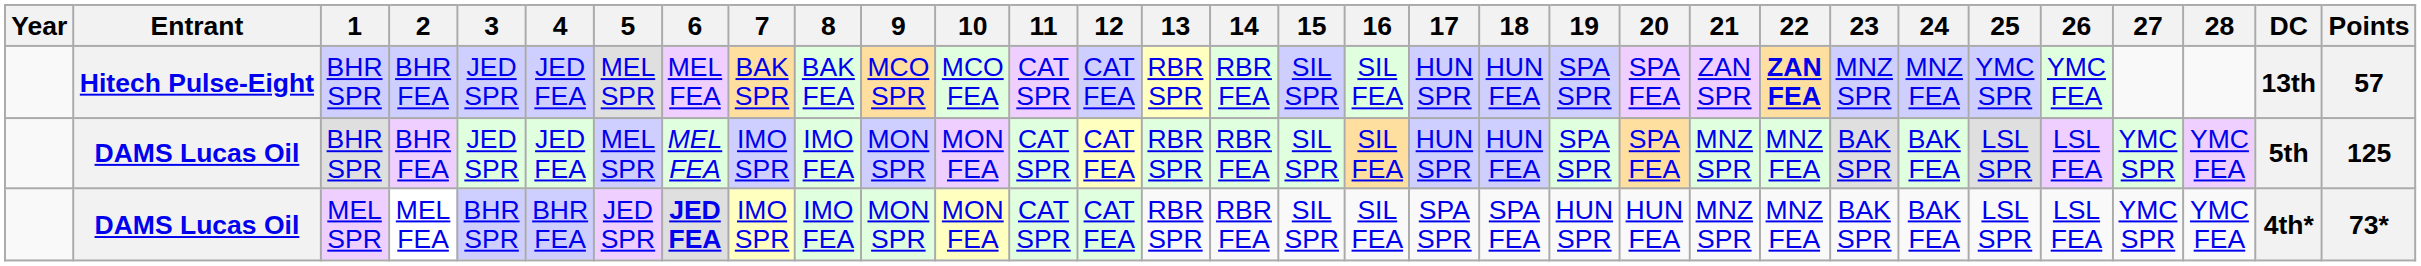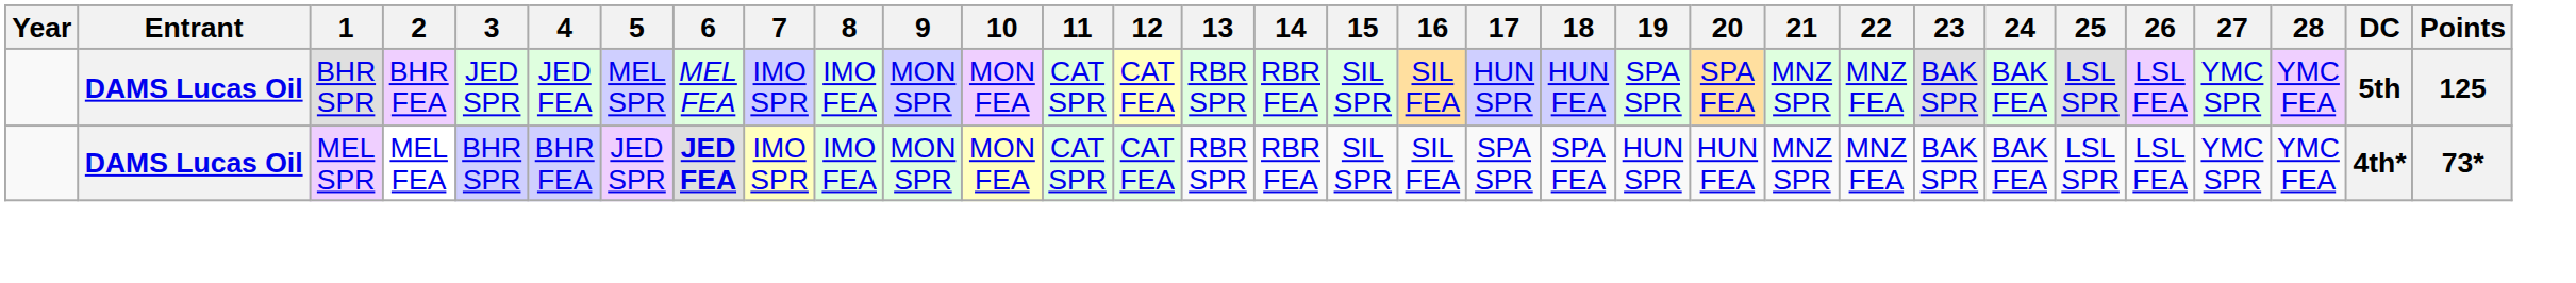- row: Hitech Pulse-Eight | BHR SPR | BHR FEA | JED SPR | JED FEA | MEL SPR | MEL FEA | BAK SPR | BAK FEA | MCO SPR | MCO FEA | CAT SPR | CAT FEA | RBR SPR | RBR FEA | SIL SPR | SIL FEA | HUN SPR | HUN FEA | SPA SPR | SPA FEA | ZAN SPR | ZAN FEA | MNZ SPR | MNZ FEA | YMC SPR | YMC FEA | 13th | 57
